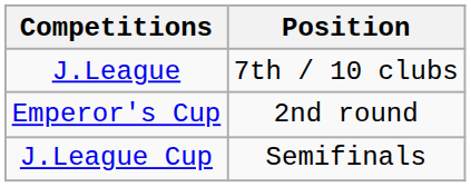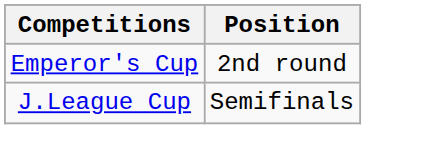- row: J.League | 7th / 10 clubs
